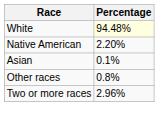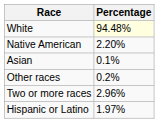Other races | Percentage: 0.8% -> 0.2%
+ row: Hispanic or Latino | 1.97%
